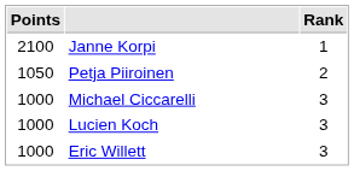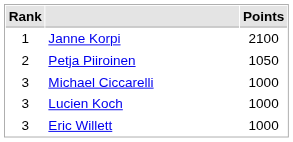columns swapped: Rank <-> Points
